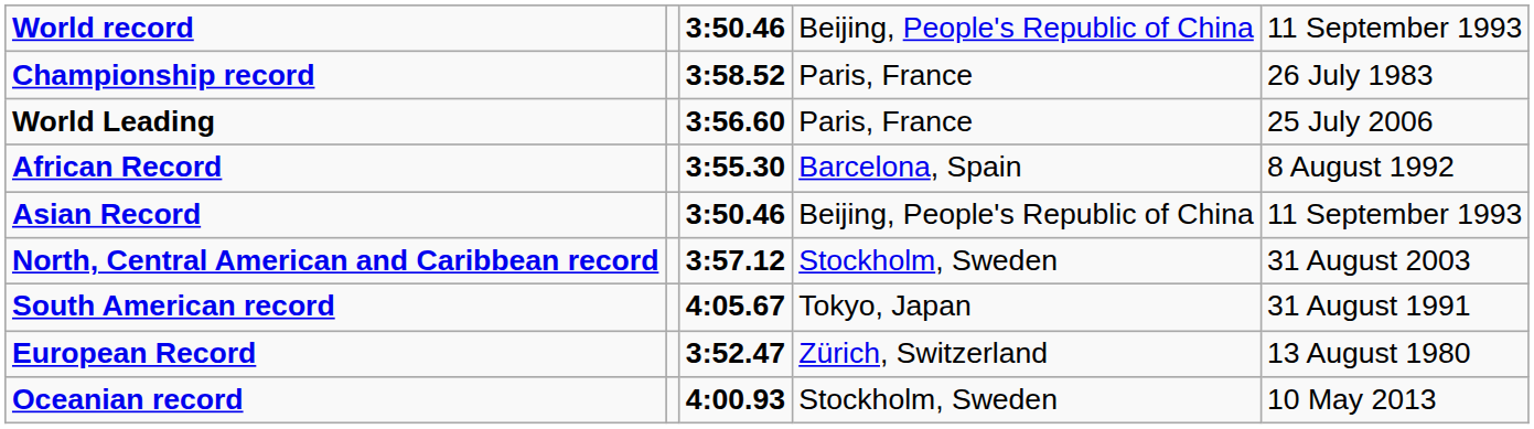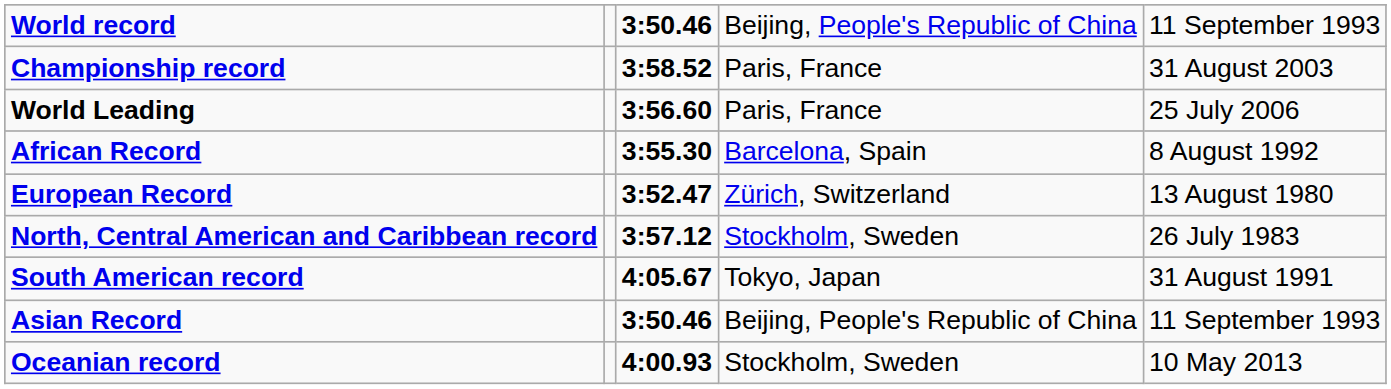Championship record | column 5: 26 July 1983 -> 31 August 2003
rows swapped: Asian Record <-> European Record
North, Central American and Caribbean record | column 5: 31 August 2003 -> 26 July 1983
